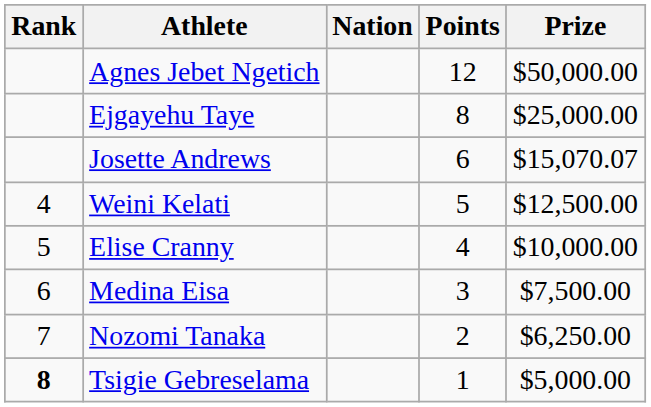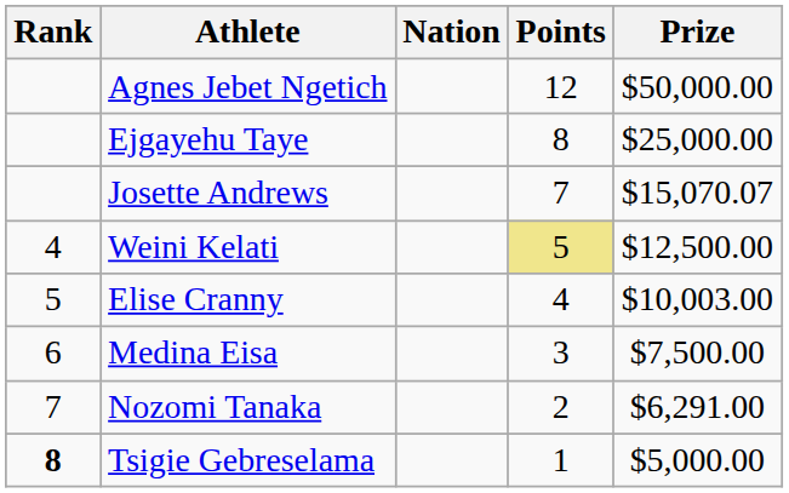Josette Andrews | Points: 6 -> 7
Weini Kelati | Points: no background -> khaki background
Elise Cranny | Prize: $10,000.00 -> $10,003.00
Nozomi Tanaka | Prize: $6,250.00 -> $6,291.00
